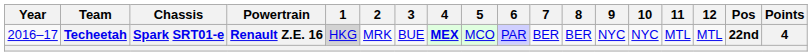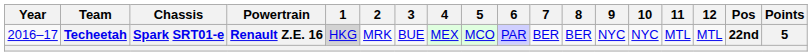Techeetah | 4: bold -> normal
Techeetah | Points: 4 -> 5
